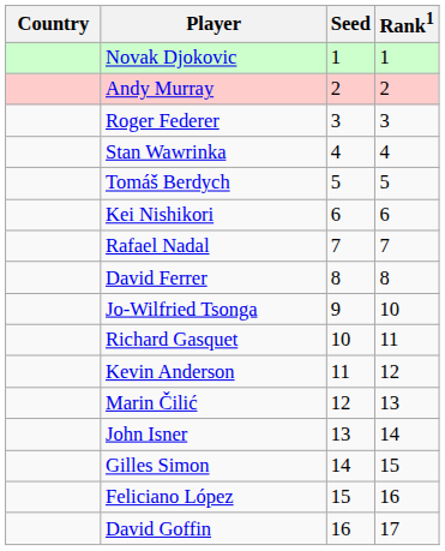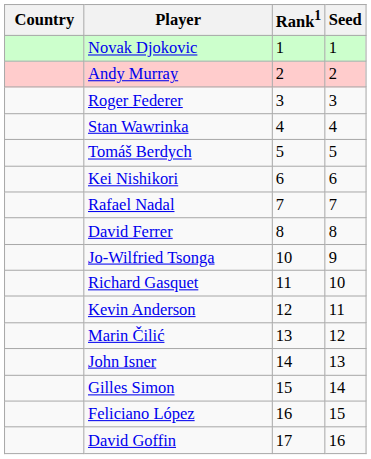columns swapped: Rank1 <-> Seed
